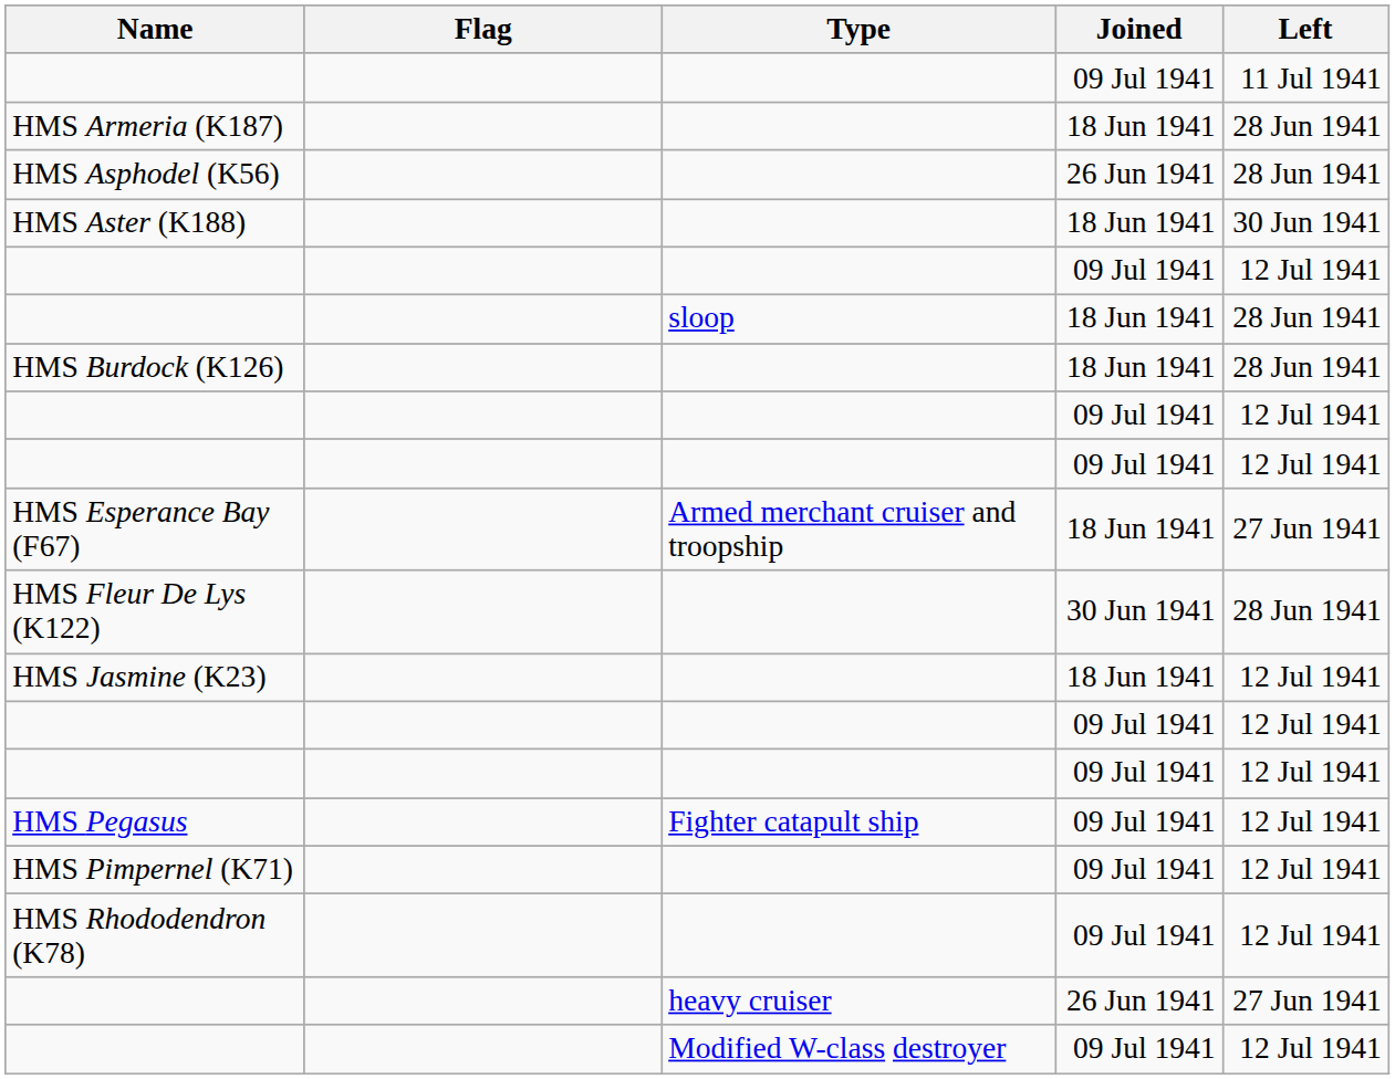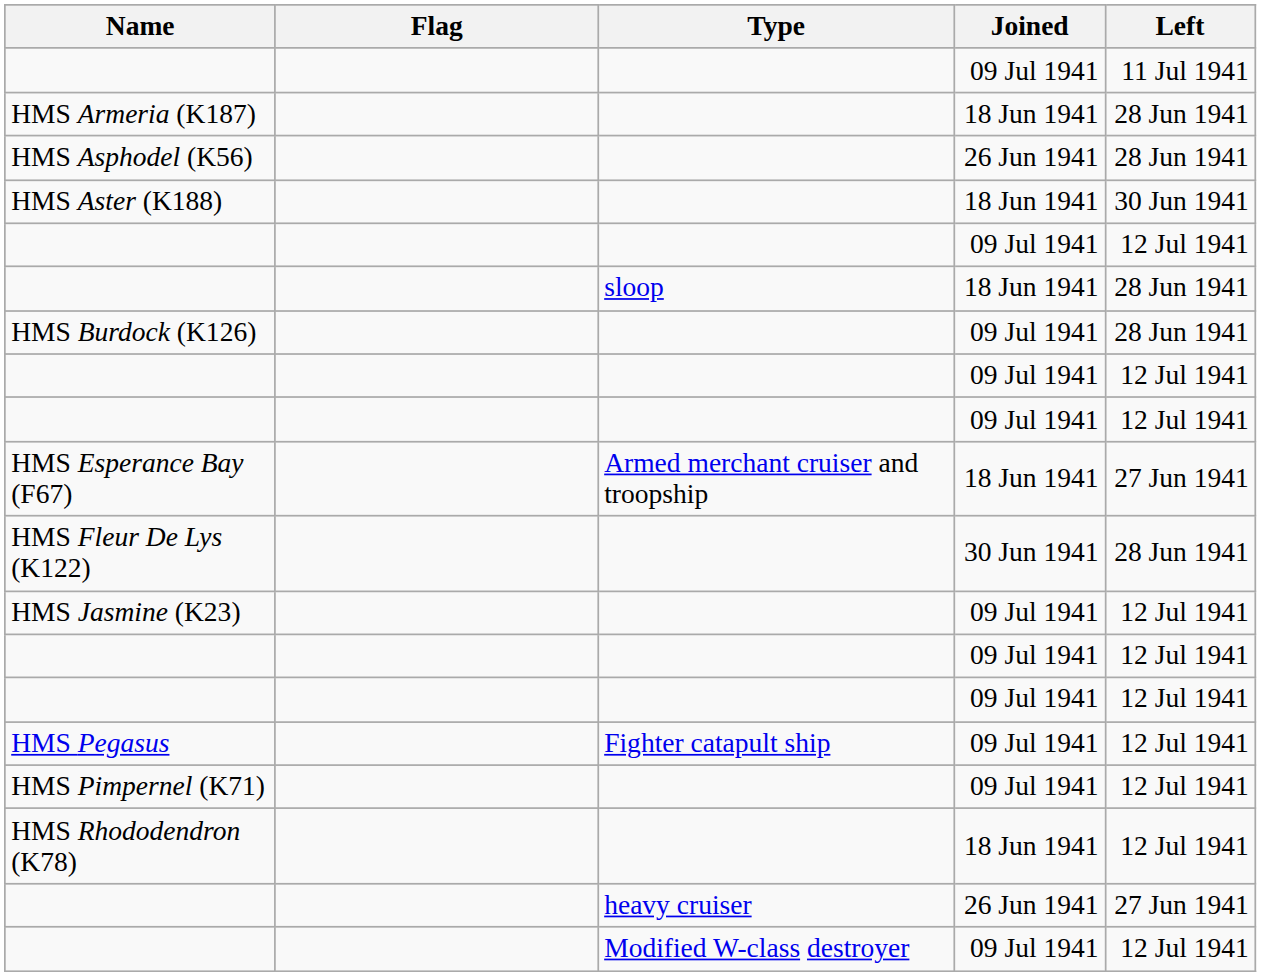HMS Burdock (K126) | Joined: 18 Jun 1941 -> 09 Jul 1941
HMS Jasmine (K23) | Joined: 18 Jun 1941 -> 09 Jul 1941
HMS Rhododendron (K78) | Joined: 09 Jul 1941 -> 18 Jun 1941
